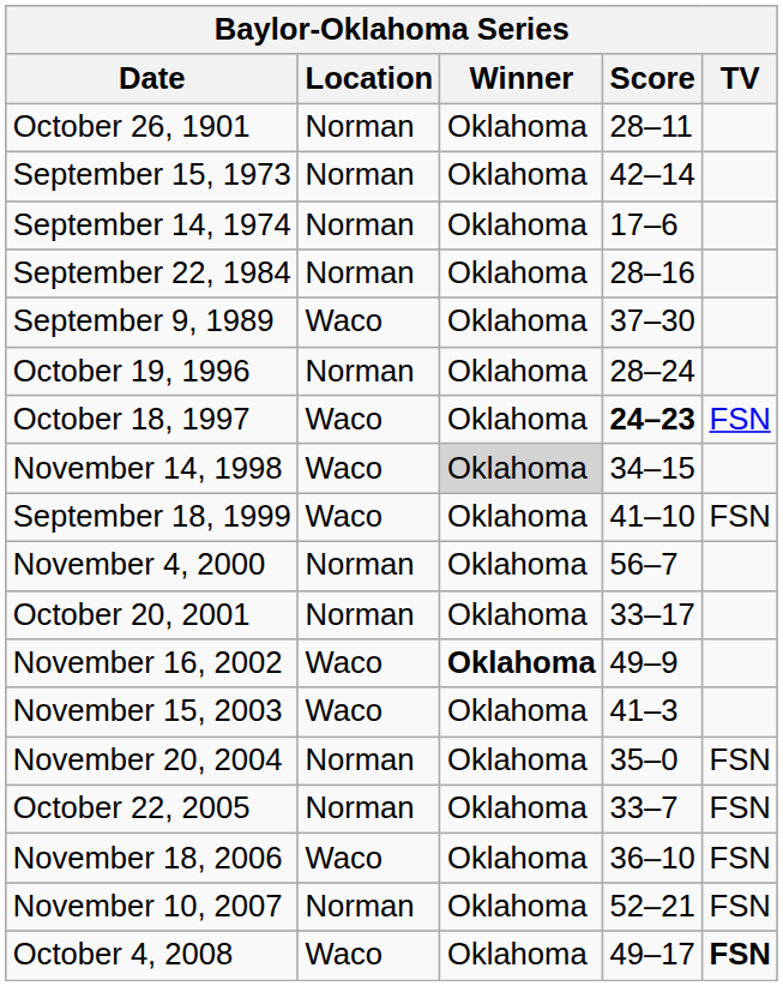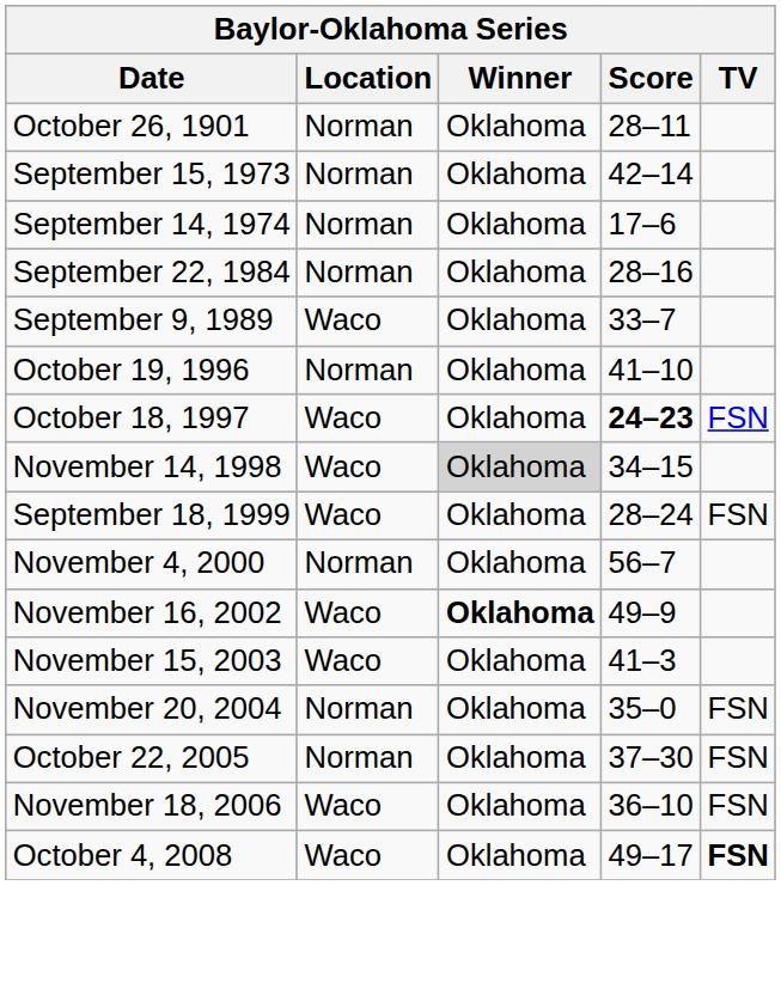September 9, 1989 | Score: 37–30 -> 33–7
October 19, 1996 | Score: 28–24 -> 41–10
September 18, 1999 | Score: 41–10 -> 28–24
- row: October 20, 2001 | Norman | Oklahoma | 33–17
October 22, 2005 | Score: 33–7 -> 37–30
- row: November 10, 2007 | Norman | Oklahoma | 52–21 | FSN
